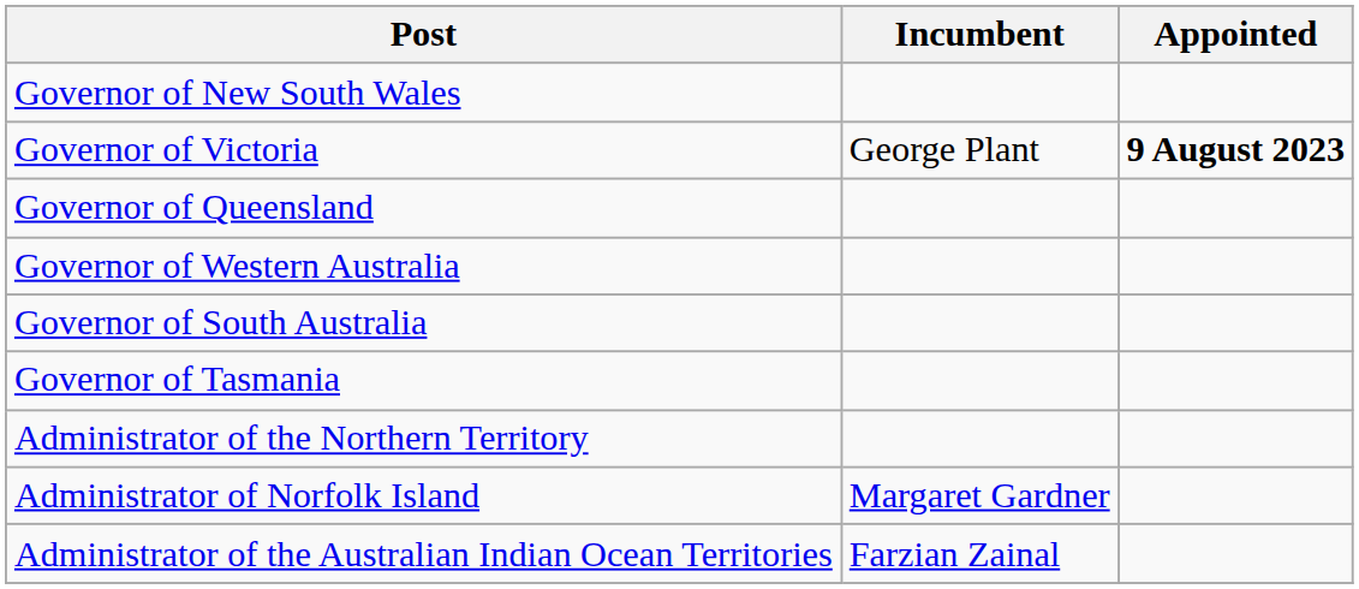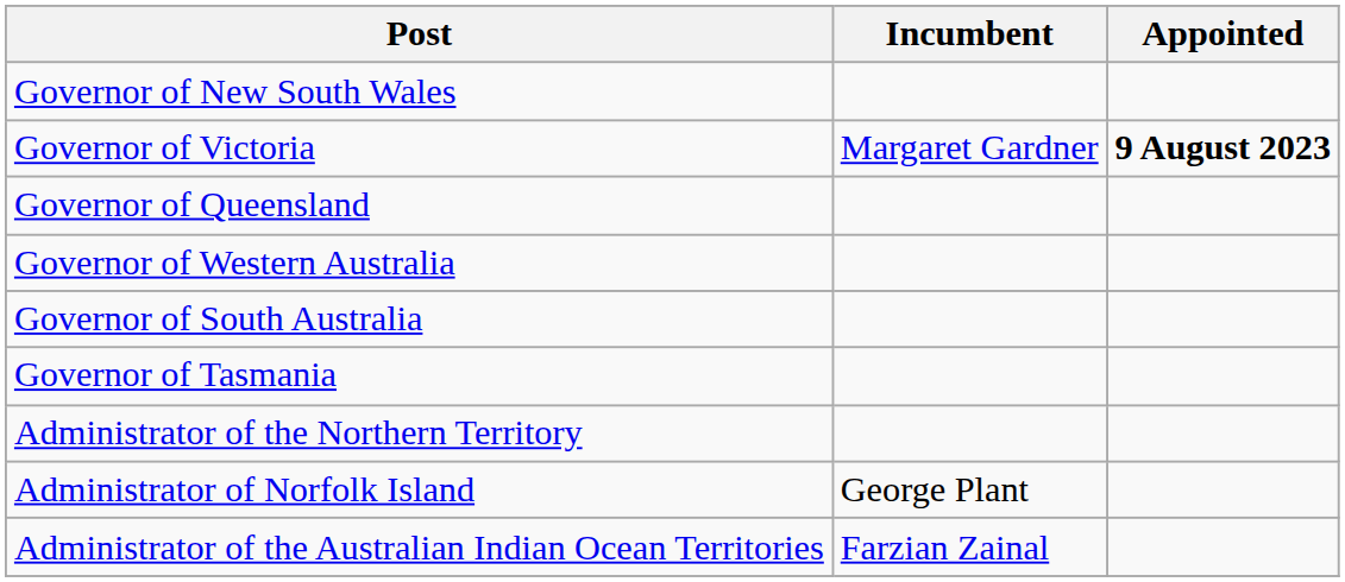Governor of Victoria | Incumbent: George Plant -> Margaret Gardner
Administrator of Norfolk Island | Incumbent: Margaret Gardner -> George Plant
